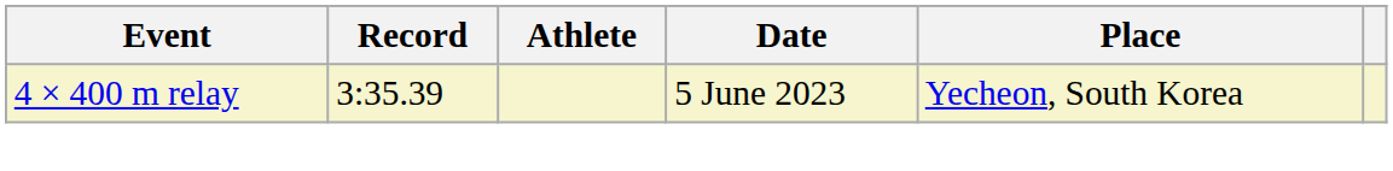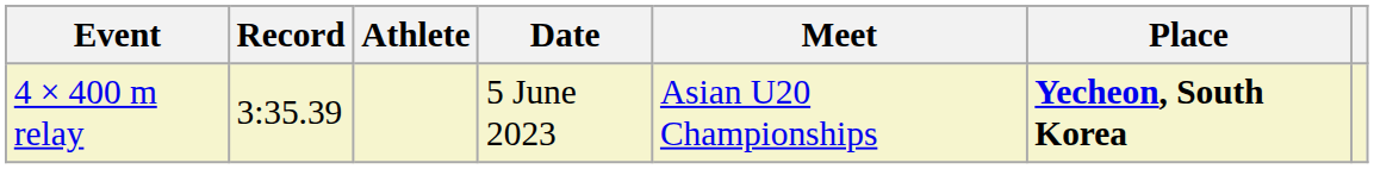+ column: Meet | Asian U20 Championships
4 × 400 m relay | Place: normal -> bold
